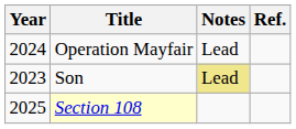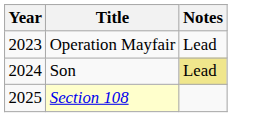- column: Ref.
Operation Mayfair | Year: 2024 -> 2023
Son | Year: 2023 -> 2024
